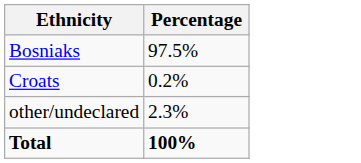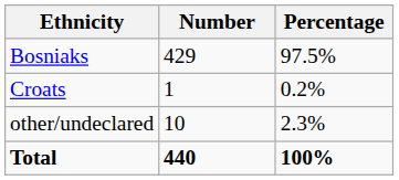+ column: Number | 429 | 1 | 10 | 440
